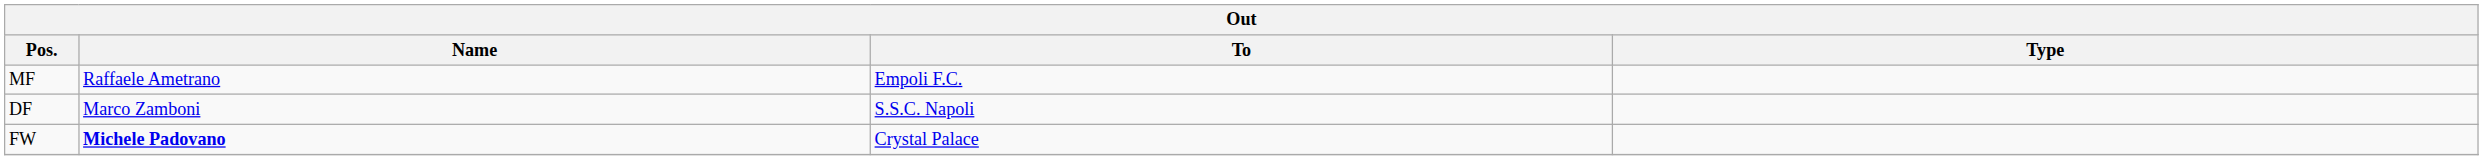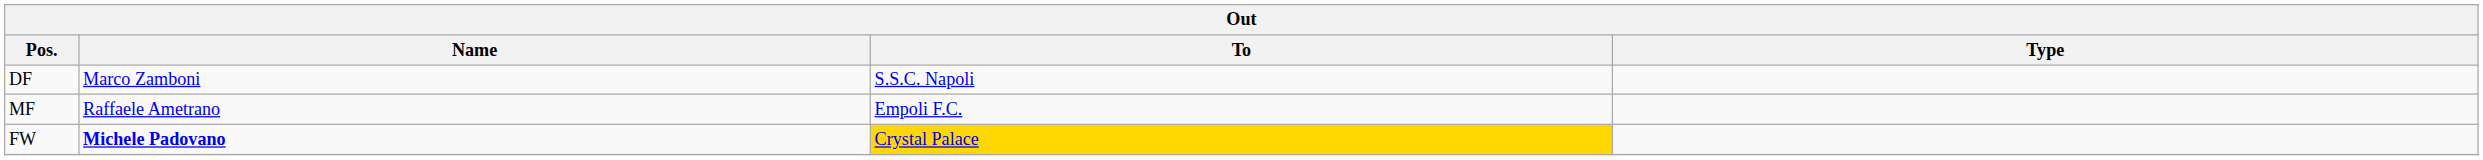rows swapped: DF <-> MF
FW | To: no background -> gold background
